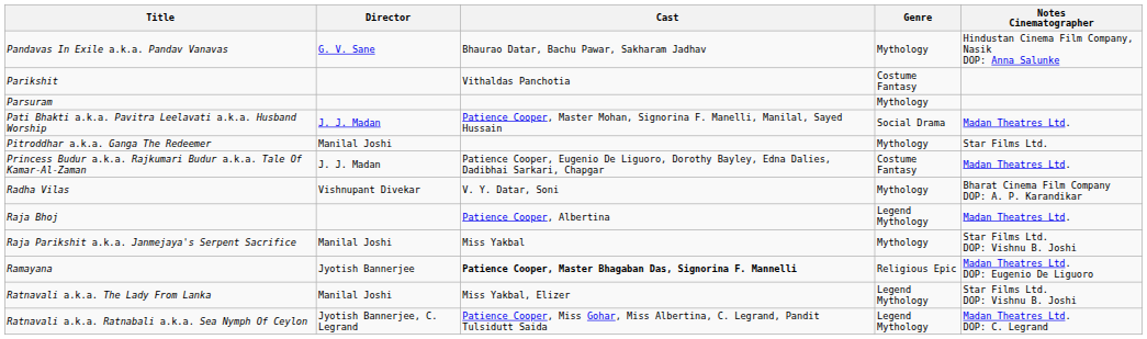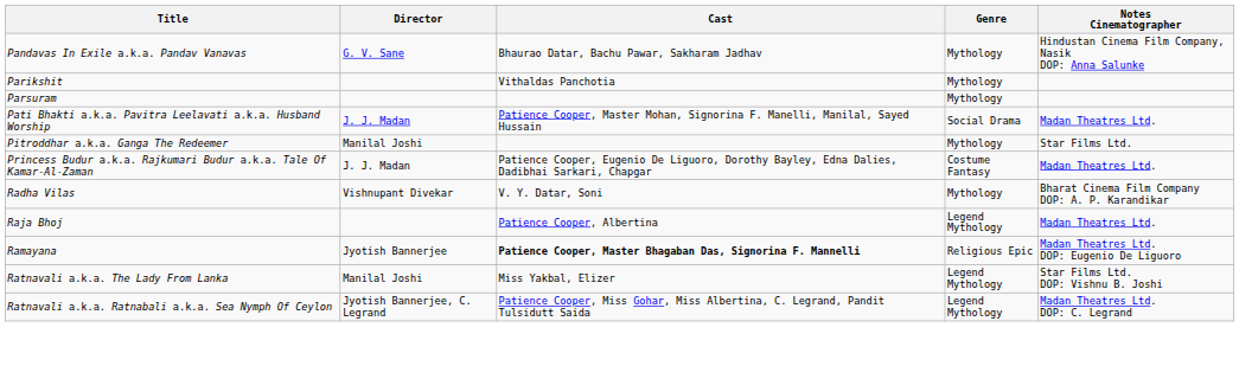Parikshit | Genre: Costume Fantasy -> Mythology
- row: Raja Parikshit a.k.a. Janmejaya's Serpent Sacrifice | Manilal Joshi | Miss Yakbal | Mythology | Star Films Ltd. DOP: Vishnu B. Joshi
